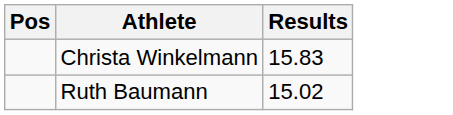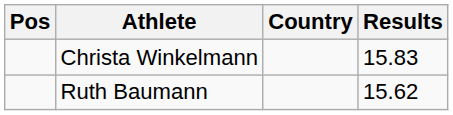+ column: Country
Ruth Baumann | Results: 15.02 -> 15.62
